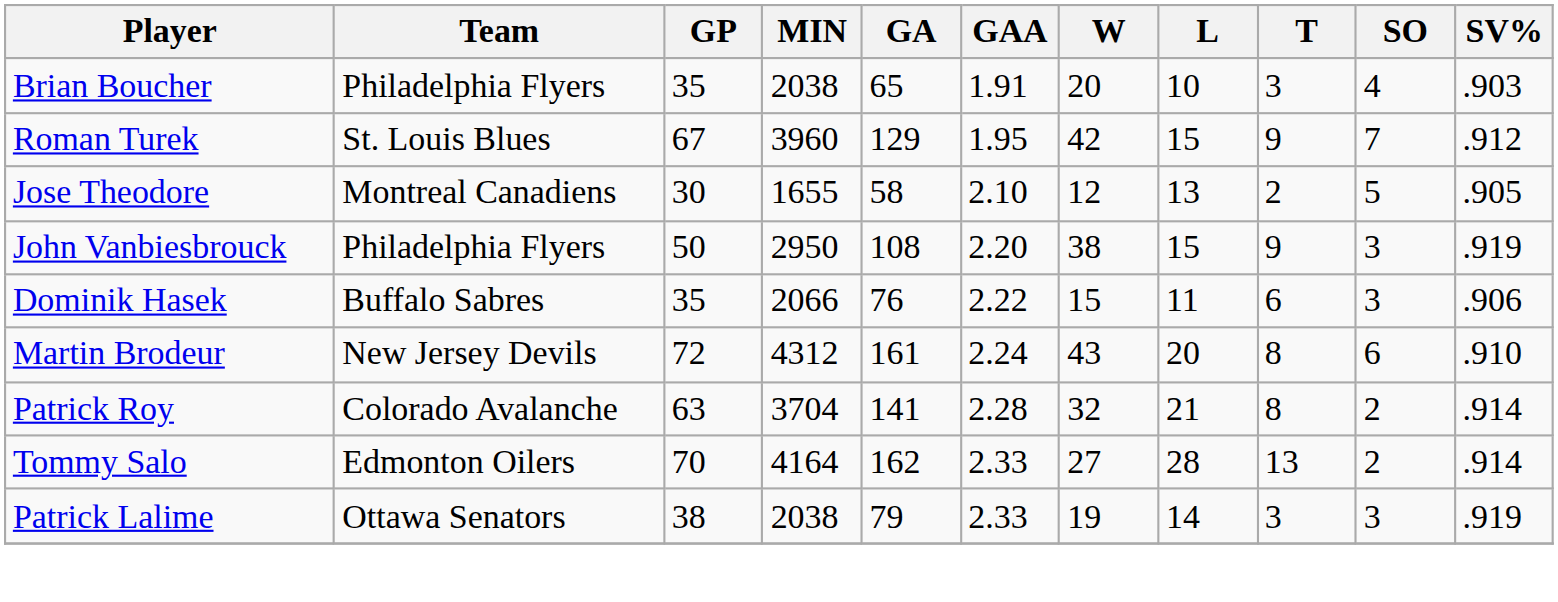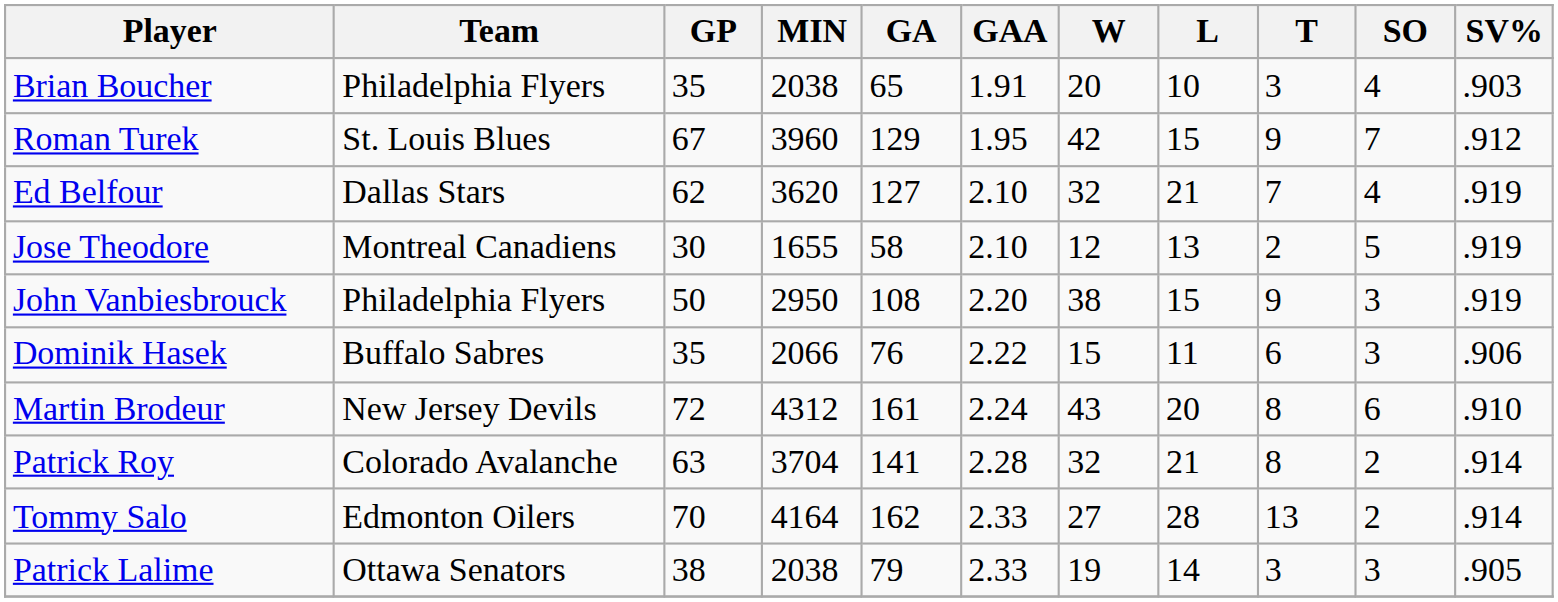+ row: Ed Belfour | Dallas Stars | 62 | 3620 | 127 | 2.10 | 32 | 21 | 7 | 4 | .919
Jose Theodore | SV%: .905 -> .919
Patrick Lalime | SV%: .919 -> .905
